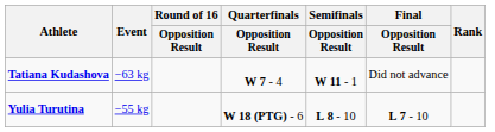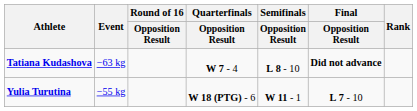Tatiana Kudashova | Semifinals / Opposition Result: W 11 - 1 -> L 8 - 10
Tatiana Kudashova | Final / Opposition Result: normal -> bold
Yulia Turutina | Semifinals / Opposition Result: L 8 - 10 -> W 11 - 1
